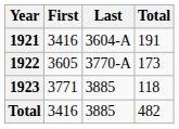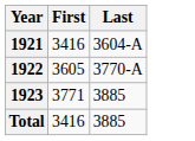- column: Total | 191 | 173 | 118 | 482
